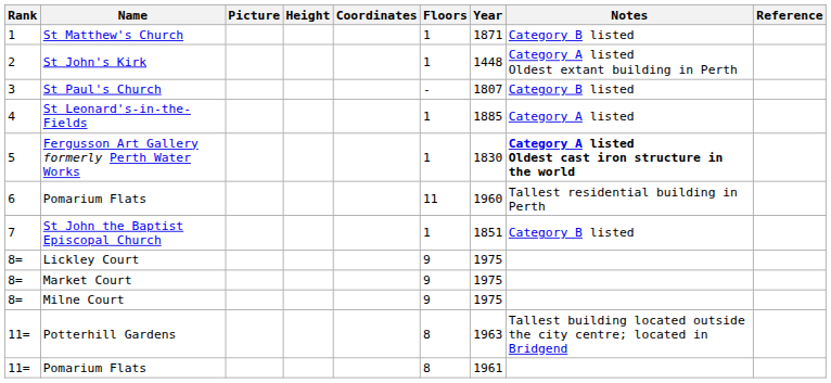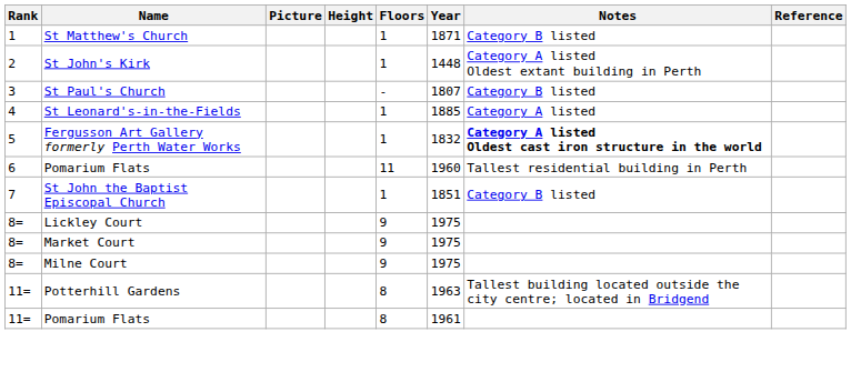- column: Coordinates
Fergusson Art Gallery formerly Perth Water Works | Year: 1830 -> 1832
